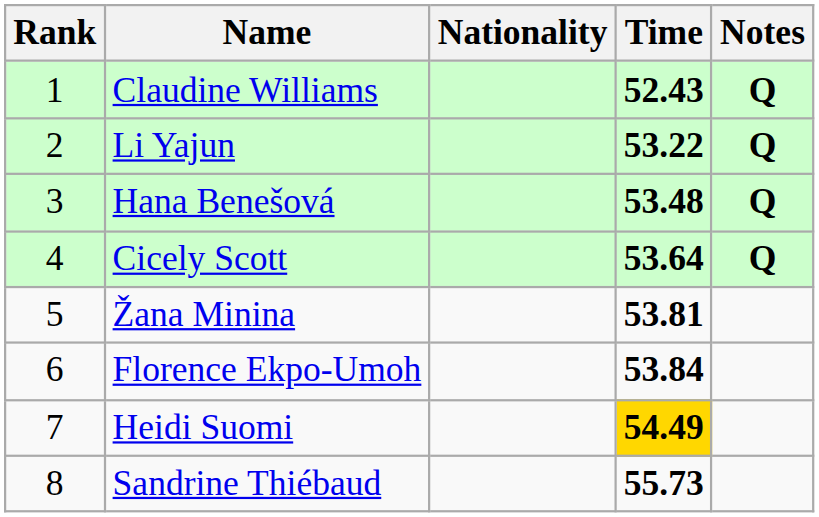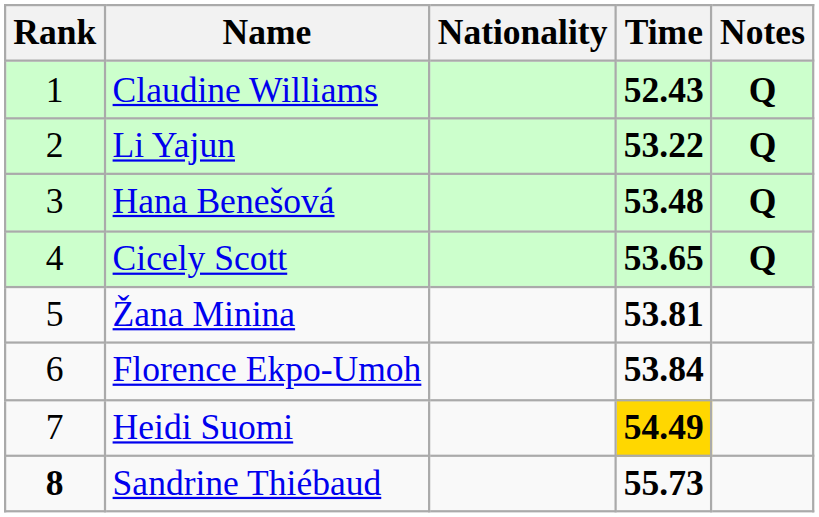Cicely Scott | Time: 53.64 -> 53.65
Sandrine Thiébaud | Rank: normal -> bold
